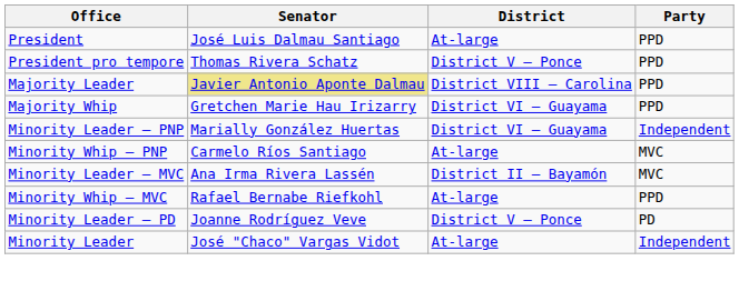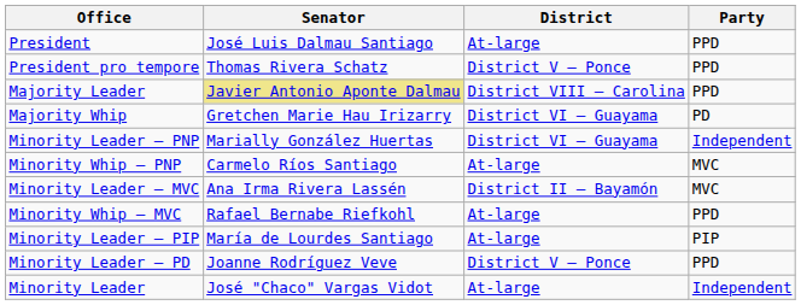Majority Whip | Party: PPD -> PD
+ row: Minority Leader – PIP | María de Lourdes Santiago | At-large | PIP
Minority Leader – PD | Party: PD -> PPD
